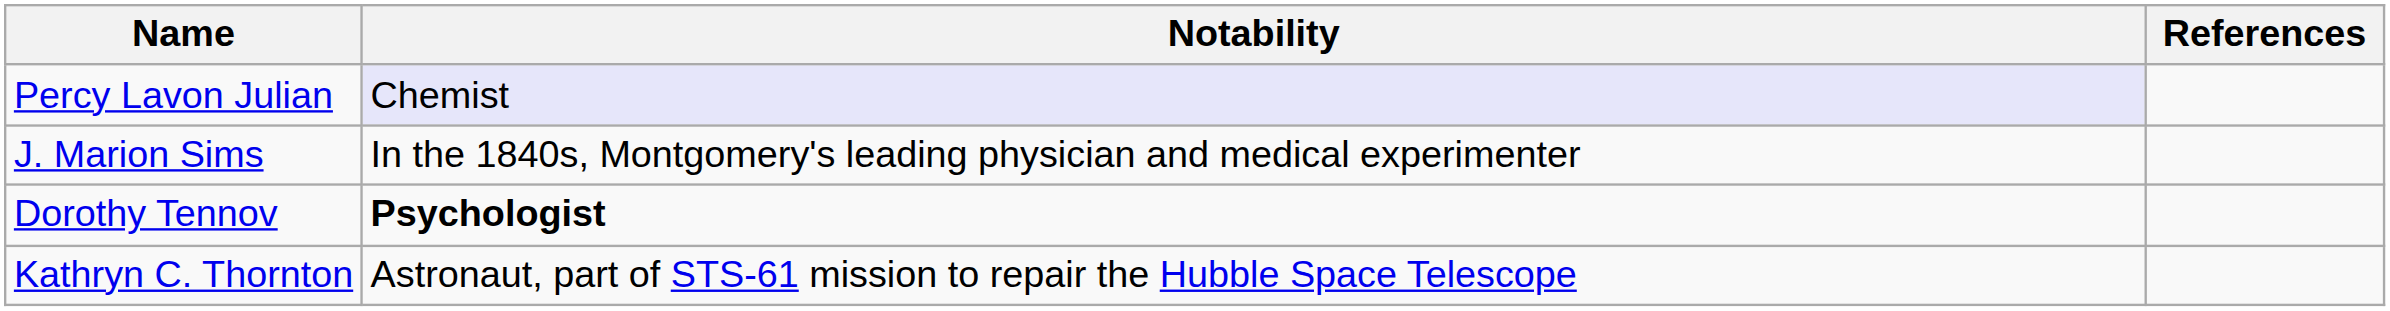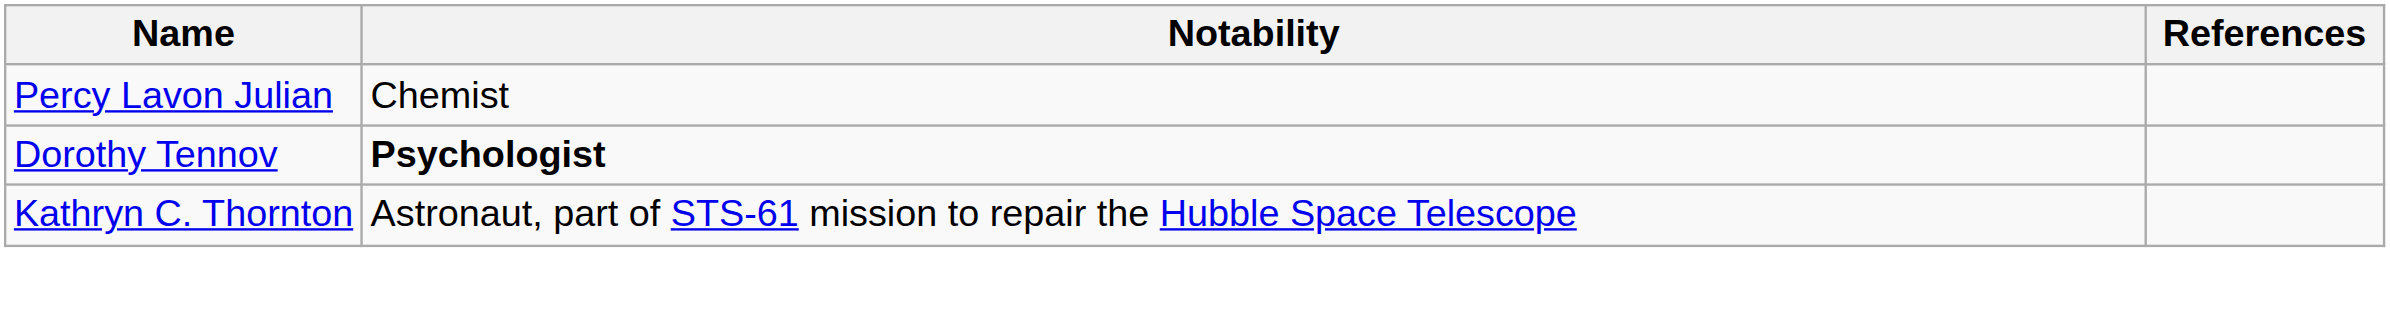Percy Lavon Julian | Notability: lavender background -> no background
- row: J. Marion Sims | In the 1840s, Montgomery's leading physician and medical experimenter
